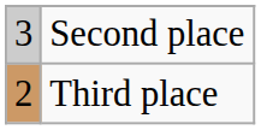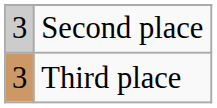Third place | column 1: 2 -> 3
